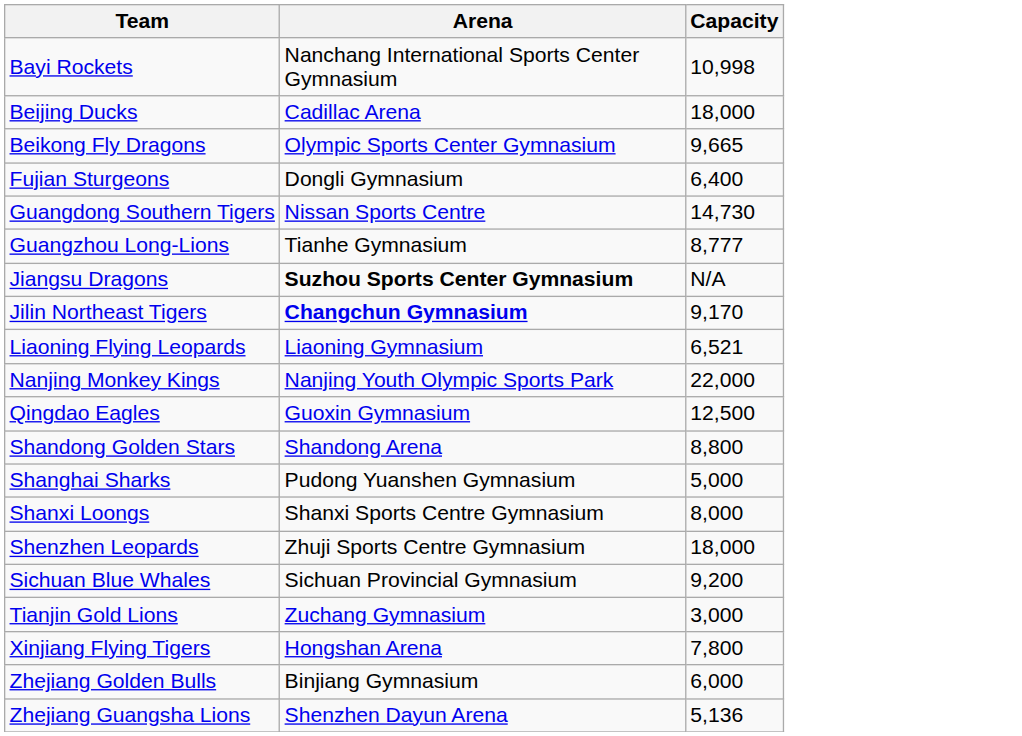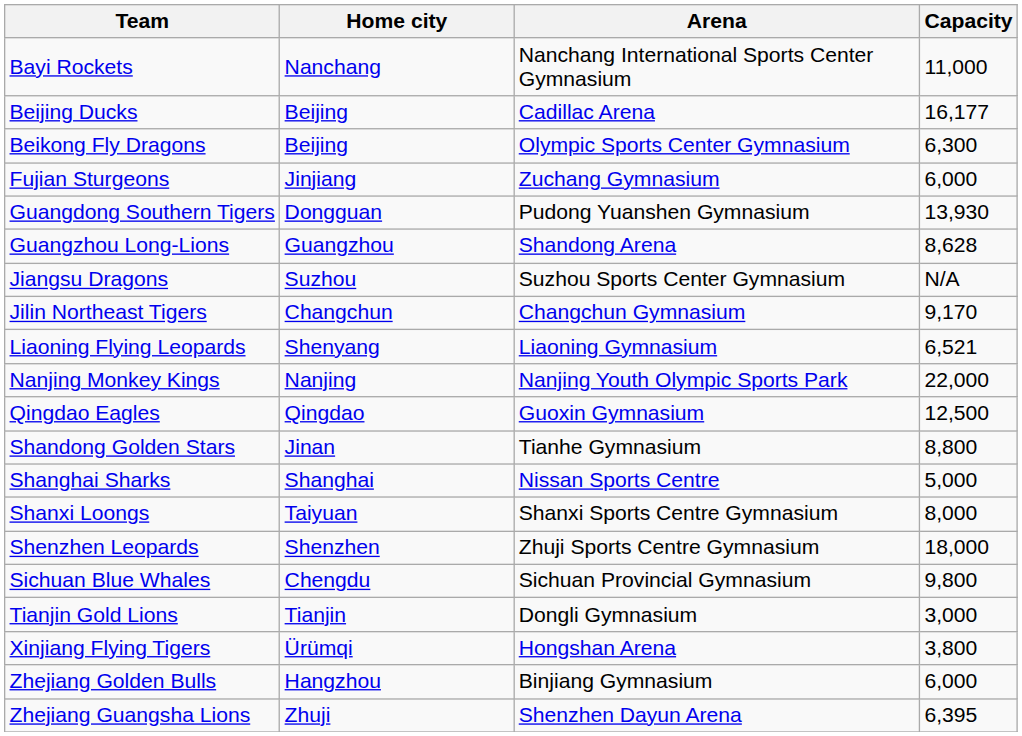+ column: Home city | Nanchang | Beijing | Beijing | Jinjiang | Dongguan | Guangzhou | Suzhou | Changchun | Shenyang | Nanjing | Qingdao | Jinan | Shanghai | Taiyuan | Shenzhen | Chengdu | Tianjin | Ürümqi | Hangzhou | Zhuji
Bayi Rockets | Capacity: 10,998 -> 11,000
Beijing Ducks | Capacity: 18,000 -> 16,177
Beikong Fly Dragons | Capacity: 9,665 -> 6,300
Fujian Sturgeons | Arena: Dongli Gymnasium -> Zuchang Gymnasium
Fujian Sturgeons | Capacity: 6,400 -> 6,000
Guangdong Southern Tigers | Arena: Nissan Sports Centre -> Pudong Yuanshen Gymnasium
Guangdong Southern Tigers | Capacity: 14,730 -> 13,930
Guangzhou Long-Lions | Arena: Tianhe Gymnasium -> Shandong Arena
Guangzhou Long-Lions | Capacity: 8,777 -> 8,628
Jiangsu Dragons | Arena: bold -> normal
Jilin Northeast Tigers | Arena: bold -> normal
Shandong Golden Stars | Arena: Shandong Arena -> Tianhe Gymnasium
Shanghai Sharks | Arena: Pudong Yuanshen Gymnasium -> Nissan Sports Centre
Sichuan Blue Whales | Capacity: 9,200 -> 9,800
Tianjin Gold Lions | Arena: Zuchang Gymnasium -> Dongli Gymnasium
Xinjiang Flying Tigers | Capacity: 7,800 -> 3,800
Zhejiang Guangsha Lions | Capacity: 5,136 -> 6,395
